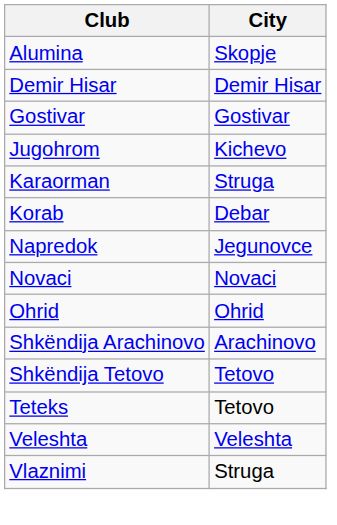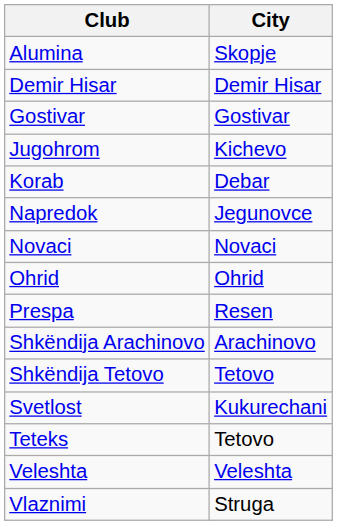- row: Karaorman | Struga
+ row: Prespa | Resen
+ row: Svetlost | Kukurechani
